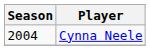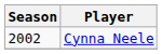Cynna Neele | Season: 2004 -> 2002
